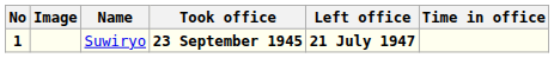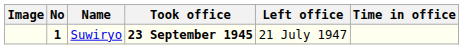columns swapped: No <-> Image
Suwiryo | Left office: bold -> normal
